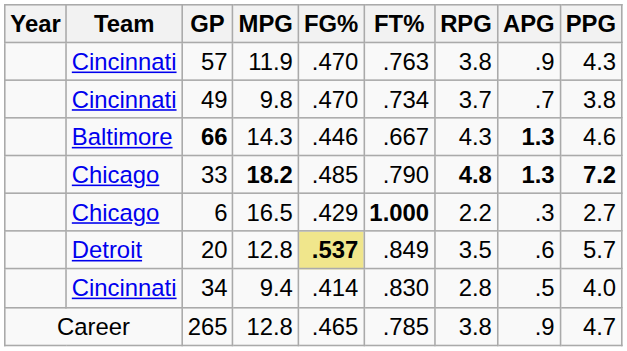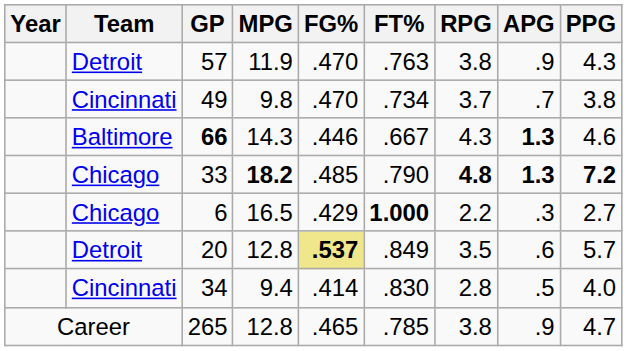57 | Team: Cincinnati -> Detroit
